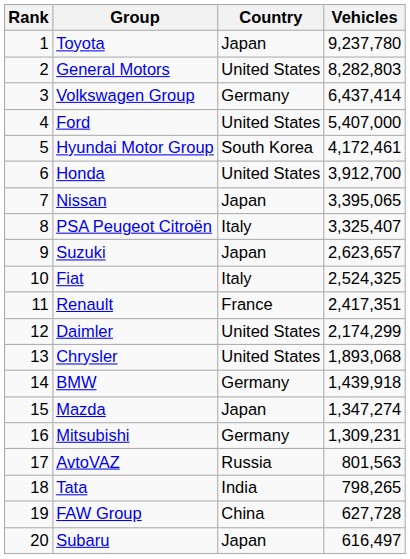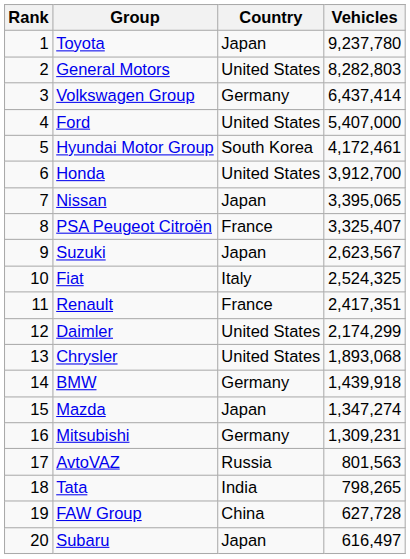PSA Peugeot Citroën | Country: Italy -> France
Suzuki | Vehicles: 2,623,657 -> 2,623,567
